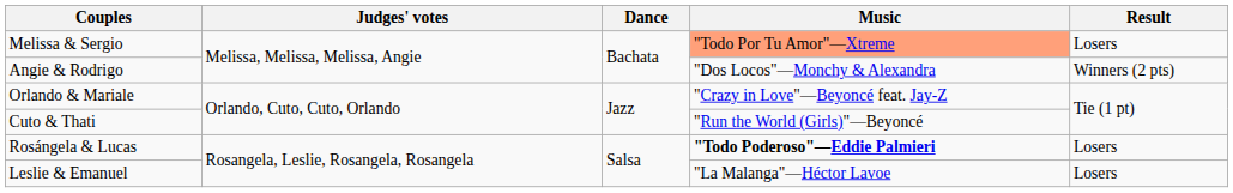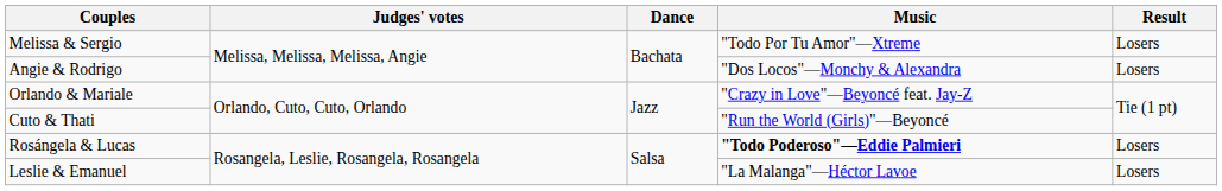Melissa & Sergio | Music: lightsalmon background -> no background
Angie & Rodrigo | Result: Winners (2 pts) -> Losers
